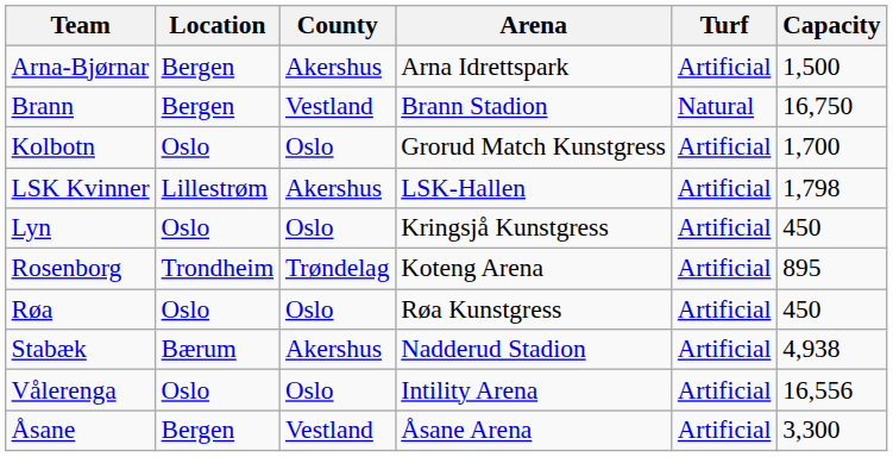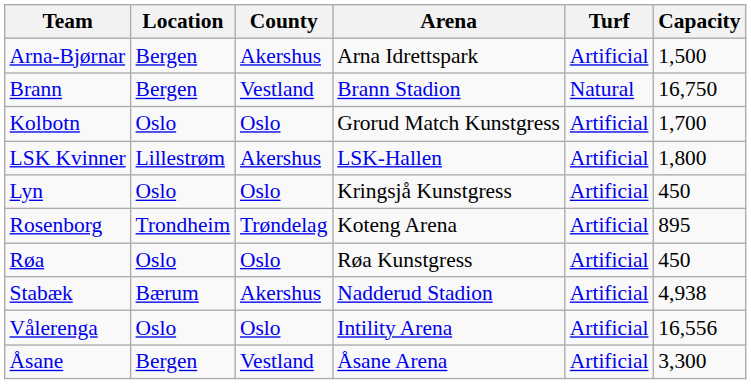LSK Kvinner | Capacity: 1,798 -> 1,800
